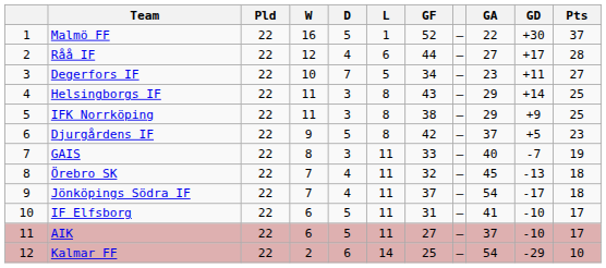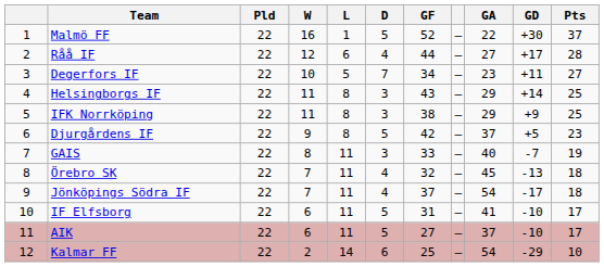columns swapped: D <-> L
